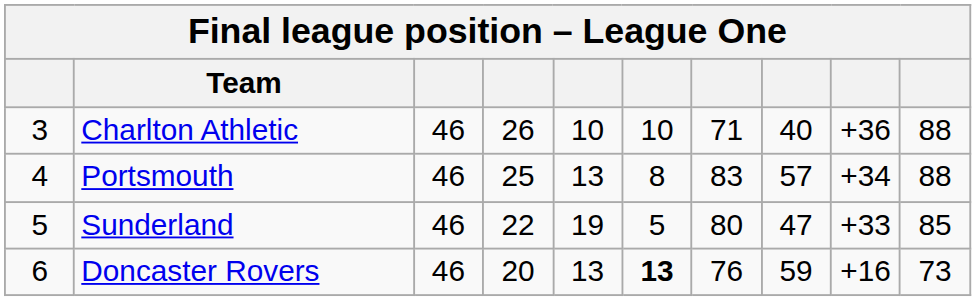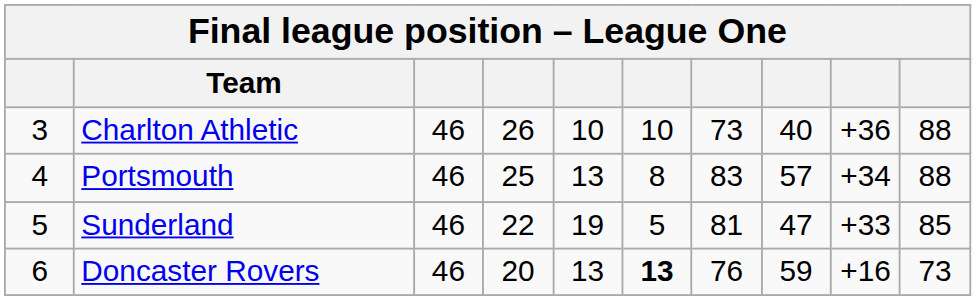Charlton Athletic | column 7: 71 -> 73
Sunderland | column 7: 80 -> 81
